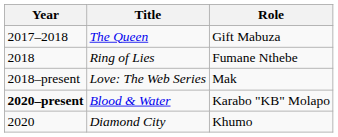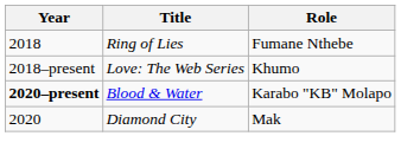- row: 2017–2018 | The Queen | Gift Mabuza
Love: The Web Series | Role: Mak -> Khumo
Diamond City | Role: Khumo -> Mak
